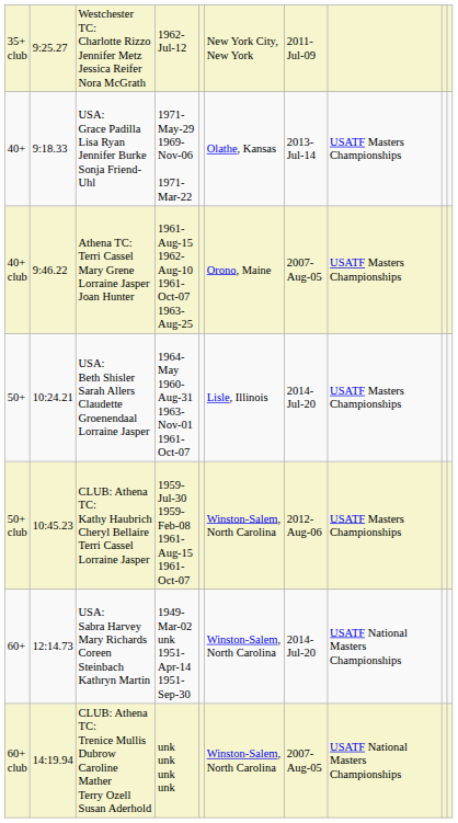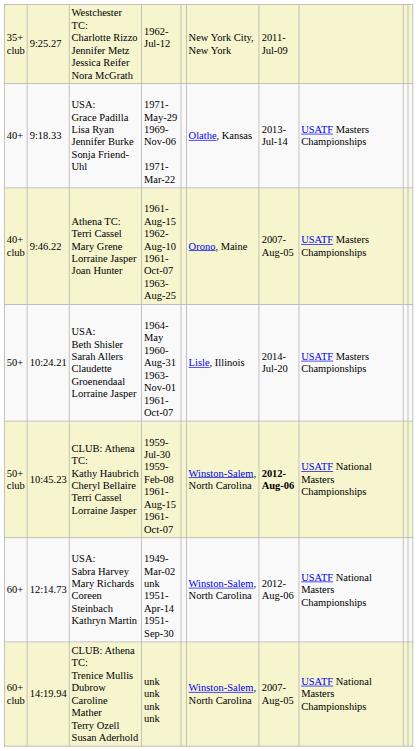50+ club | column 7: normal -> bold
50+ club | column 8: USATF Masters Championships -> USATF National Masters Championships
60+ | column 7: 2014-Jul-20 -> 2012-Aug-06
